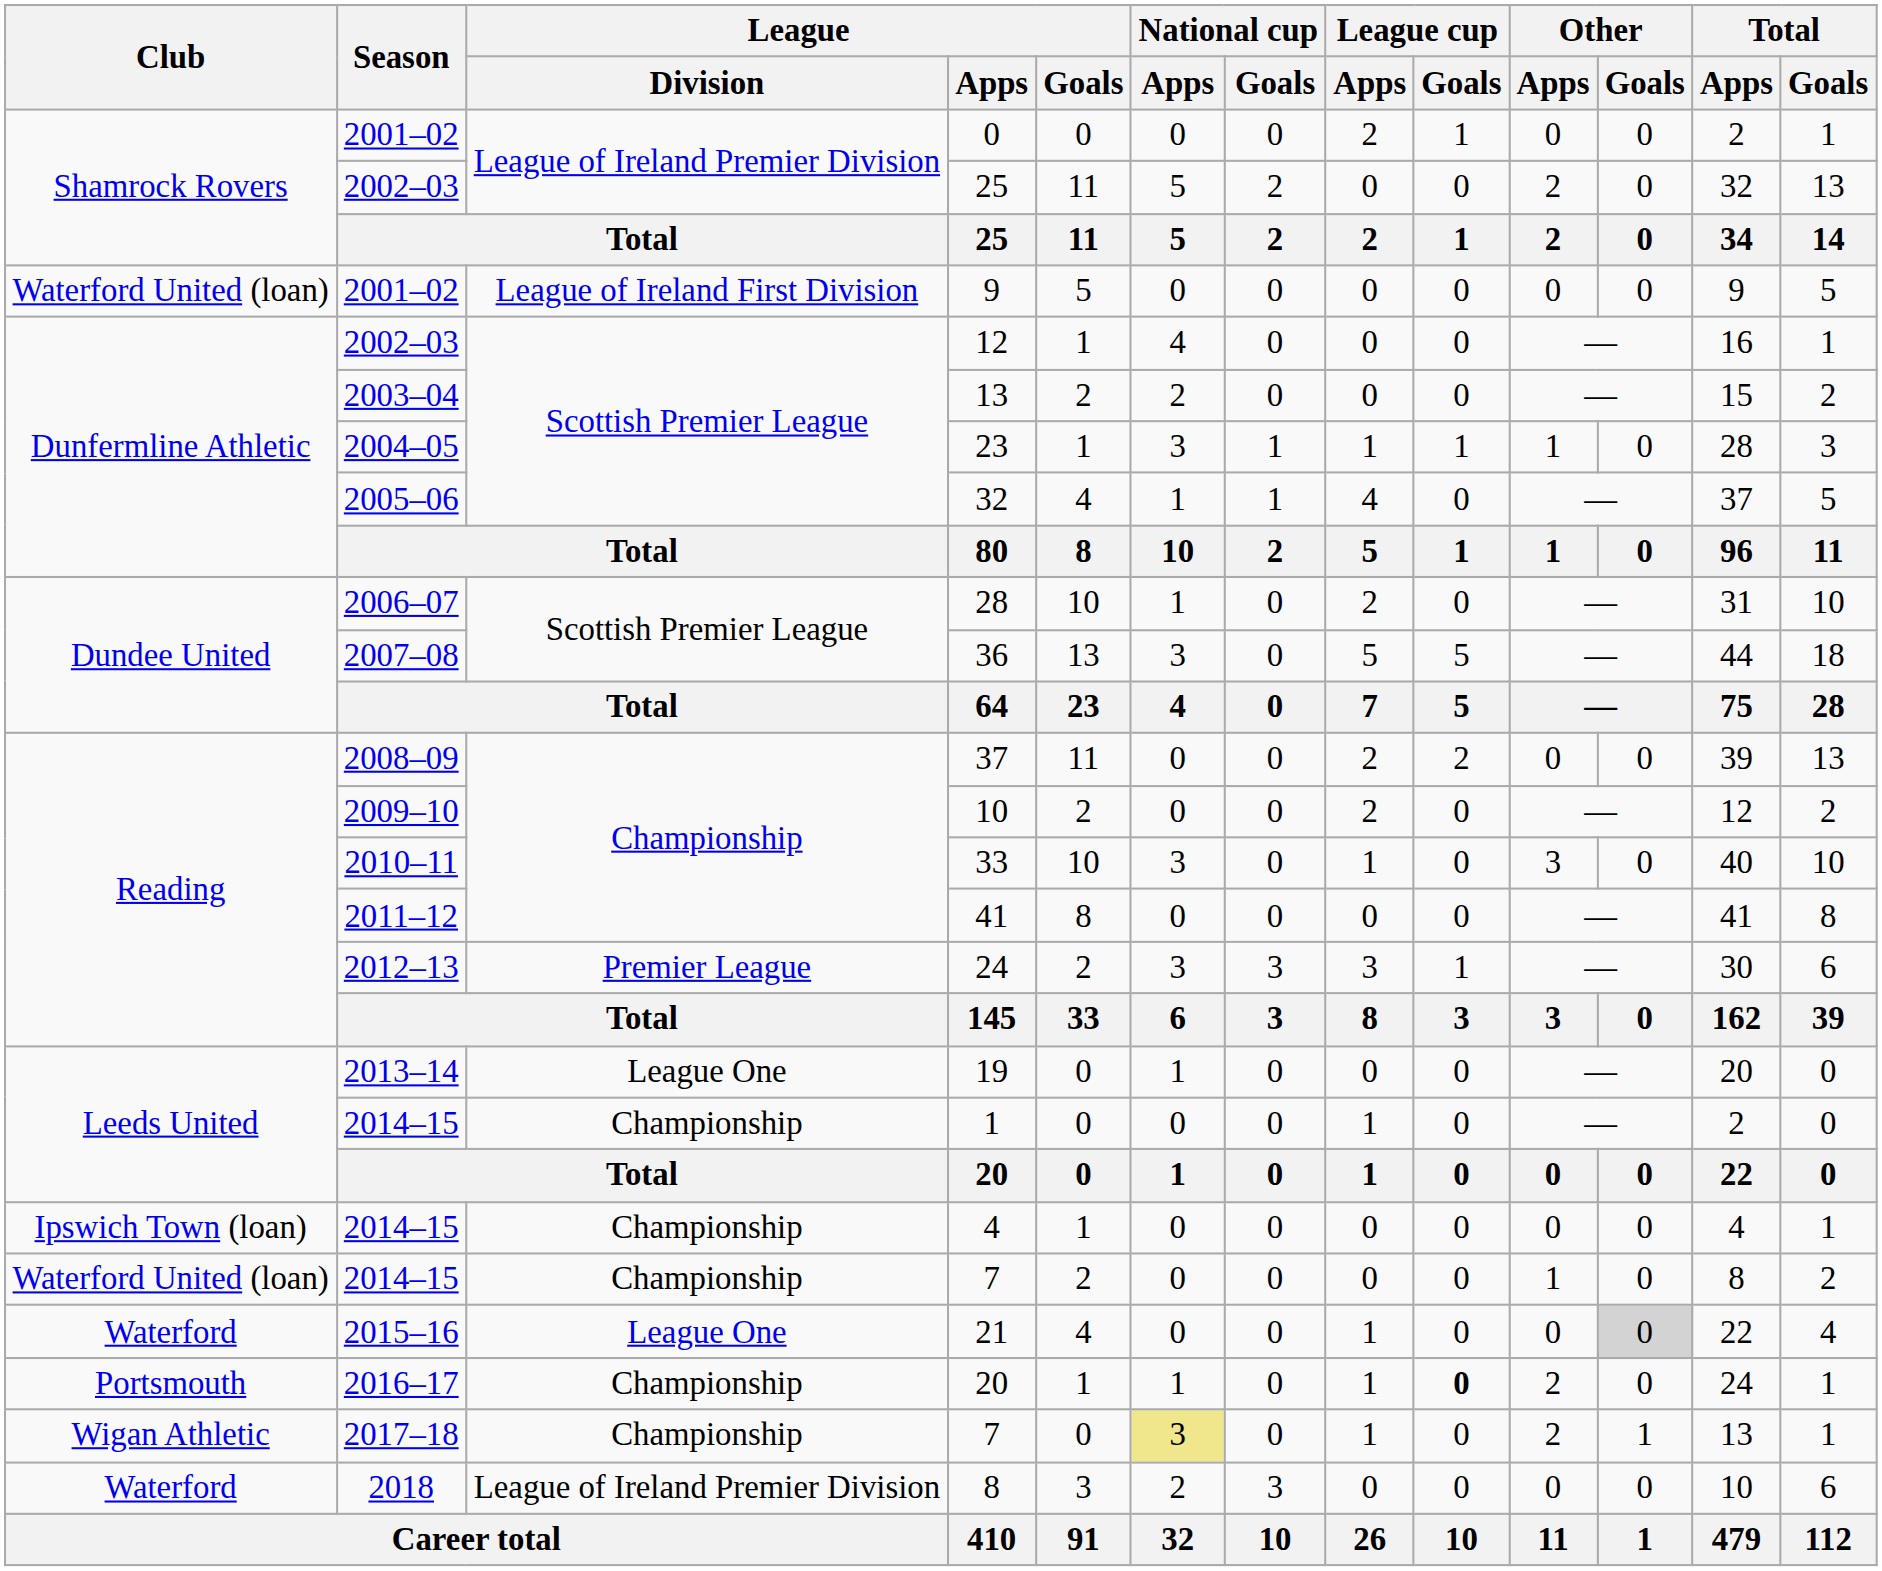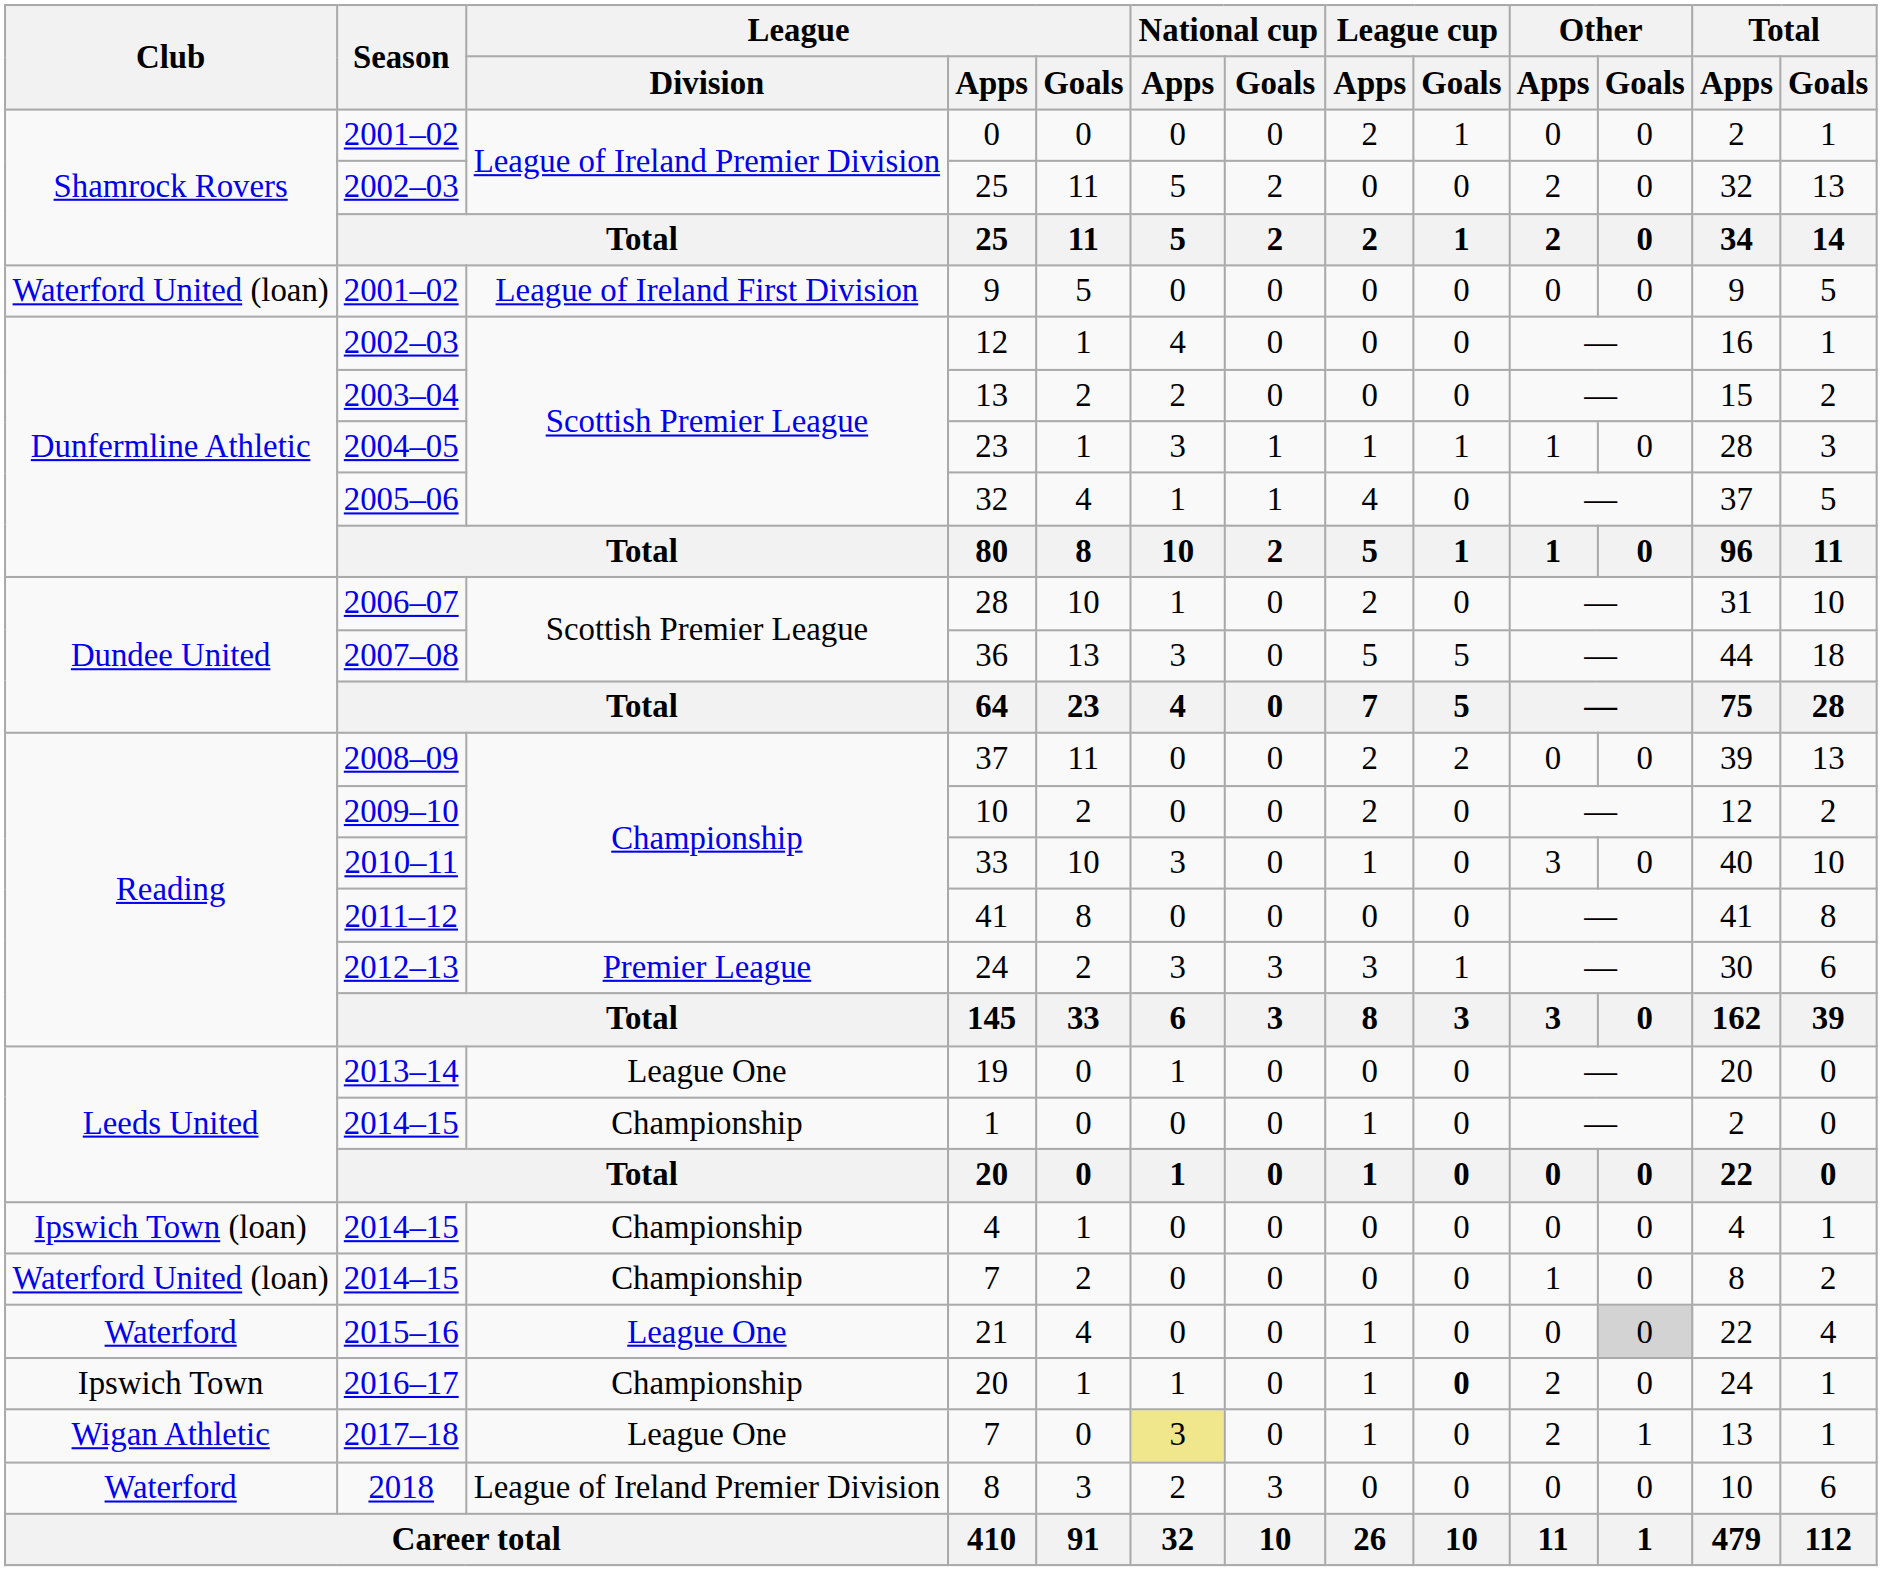2016–17 / 20 | Club: Portsmouth -> Ipswich Town
2017–18 / 7 | League / Division: Championship -> League One
